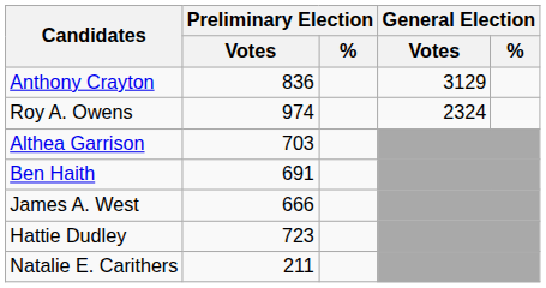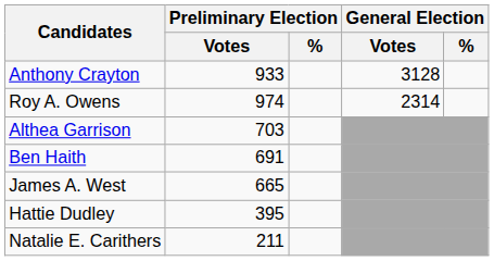Anthony Crayton | Preliminary Election / Votes: 836 -> 933
Anthony Crayton | General Election / Votes: 3129 -> 3128
Roy A. Owens | General Election / Votes: 2324 -> 2314
James A. West | Preliminary Election / Votes: 666 -> 665
Hattie Dudley | Preliminary Election / Votes: 723 -> 395
